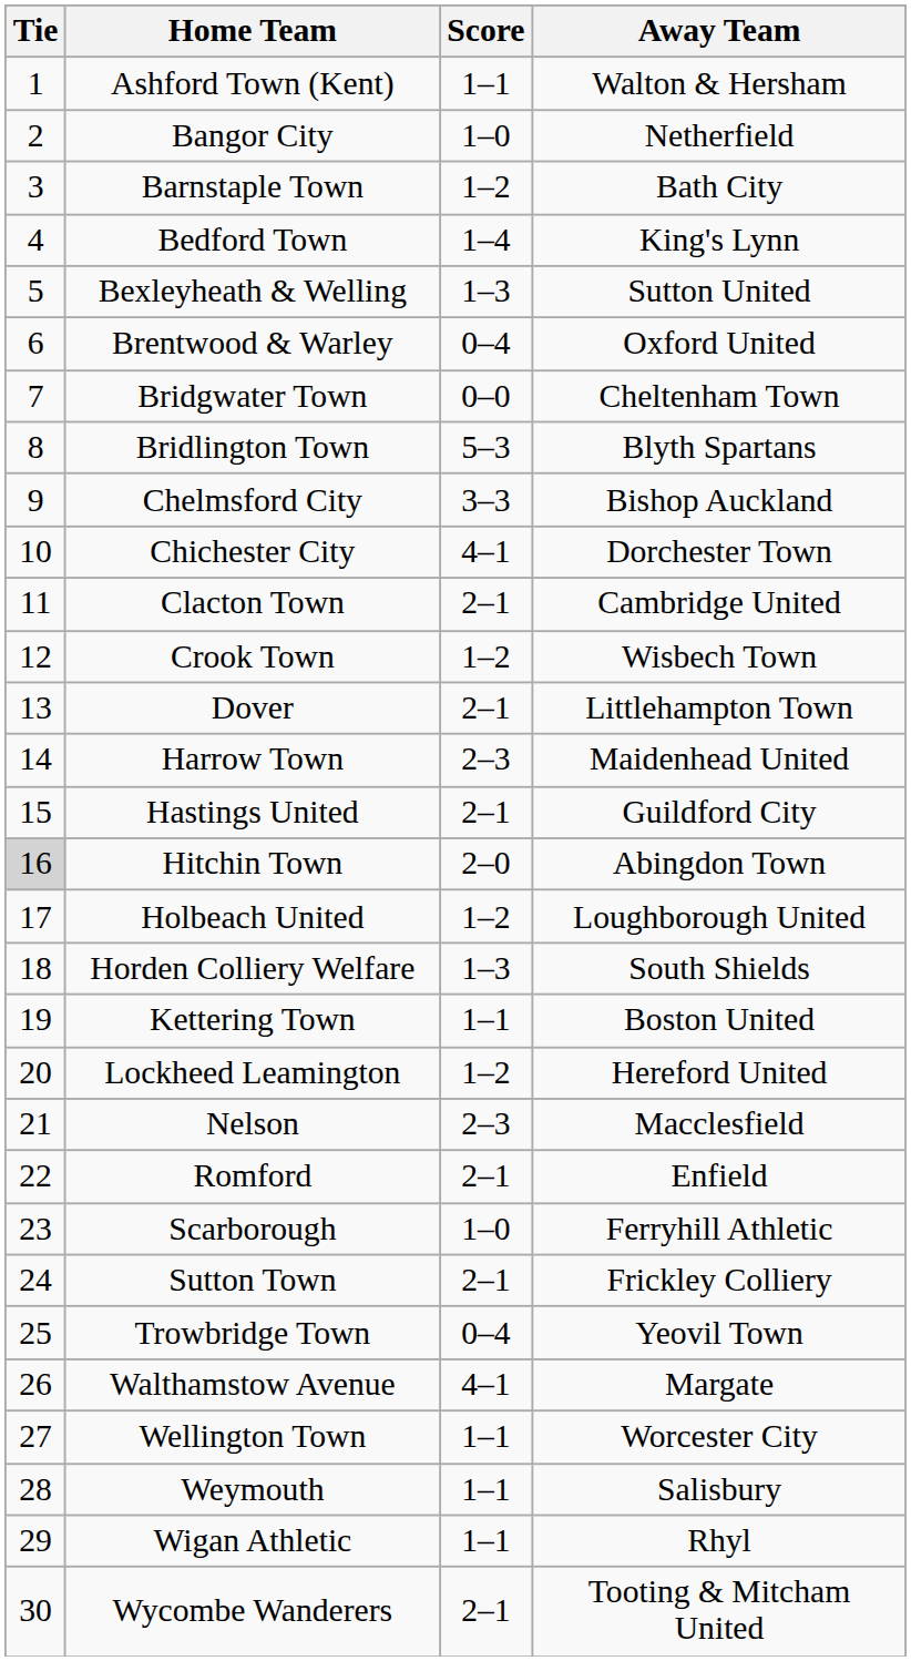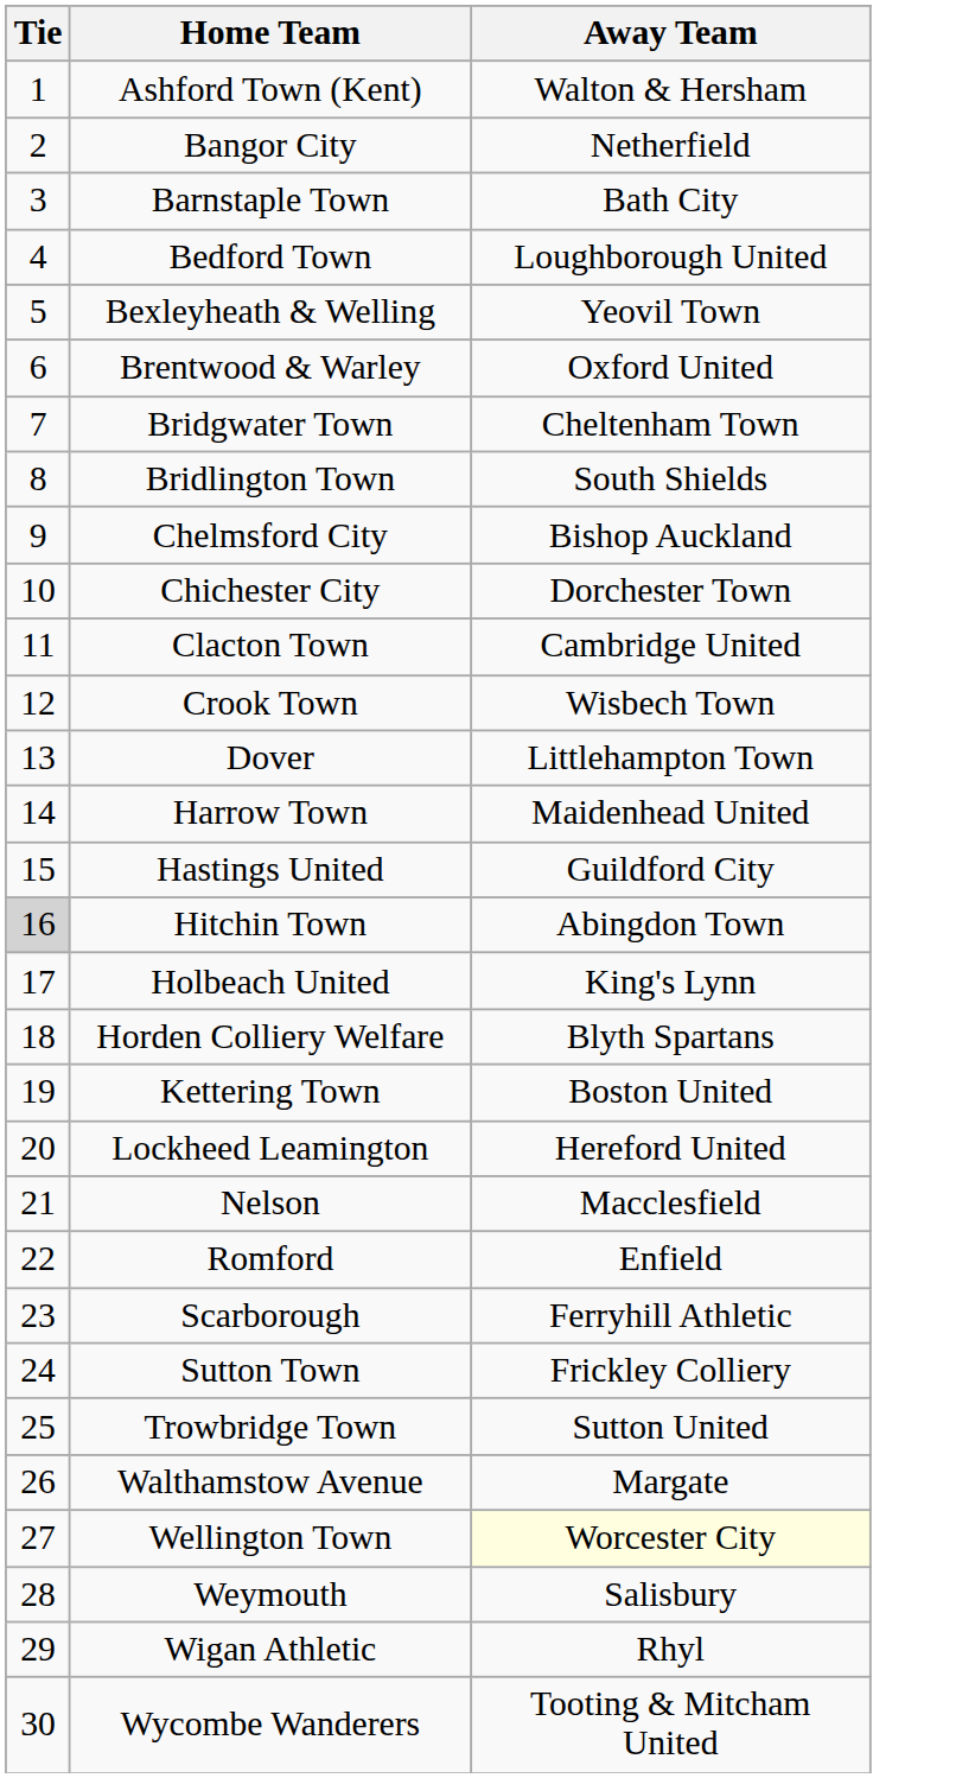- column: Score | 1–1 | 1–0 | 1–2 | 1–4 | 1–3 | 0–4 | 0–0 | 5–3 | 3–3 | 4–1 | 2–1 | 1–2 | 2–1 | 2–3 | 2–1 | 2–0 | 1–2 | 1–3 | 1–1 | 1–2 | 2–3 | 2–1 | 1–0 | 2–1 | 0–4 | 4–1 | 1–1 | 1–1 | 1–1 | 2–1
Bedford Town | Away Team: King's Lynn -> Loughborough United
Bexleyheath & Welling | Away Team: Sutton United -> Yeovil Town
Bridlington Town | Away Team: Blyth Spartans -> South Shields
Holbeach United | Away Team: Loughborough United -> King's Lynn
Horden Colliery Welfare | Away Team: South Shields -> Blyth Spartans
Trowbridge Town | Away Team: Yeovil Town -> Sutton United
Wellington Town | Away Team: no background -> lightyellow background
